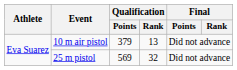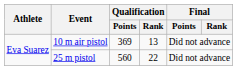10 m air pistol | Qualification / Points: 379 -> 369
25 m pistol | Qualification / Points: 569 -> 560
25 m pistol | Qualification / Rank: 32 -> 22
